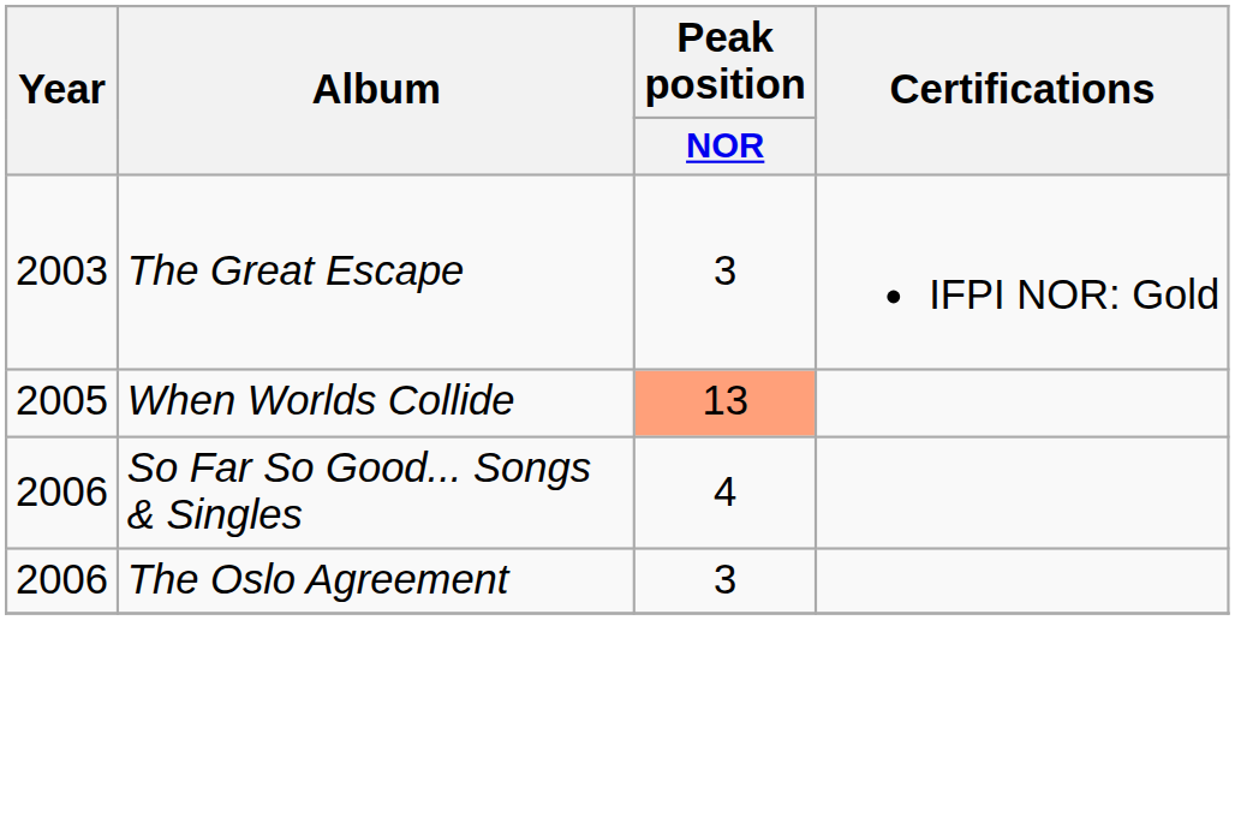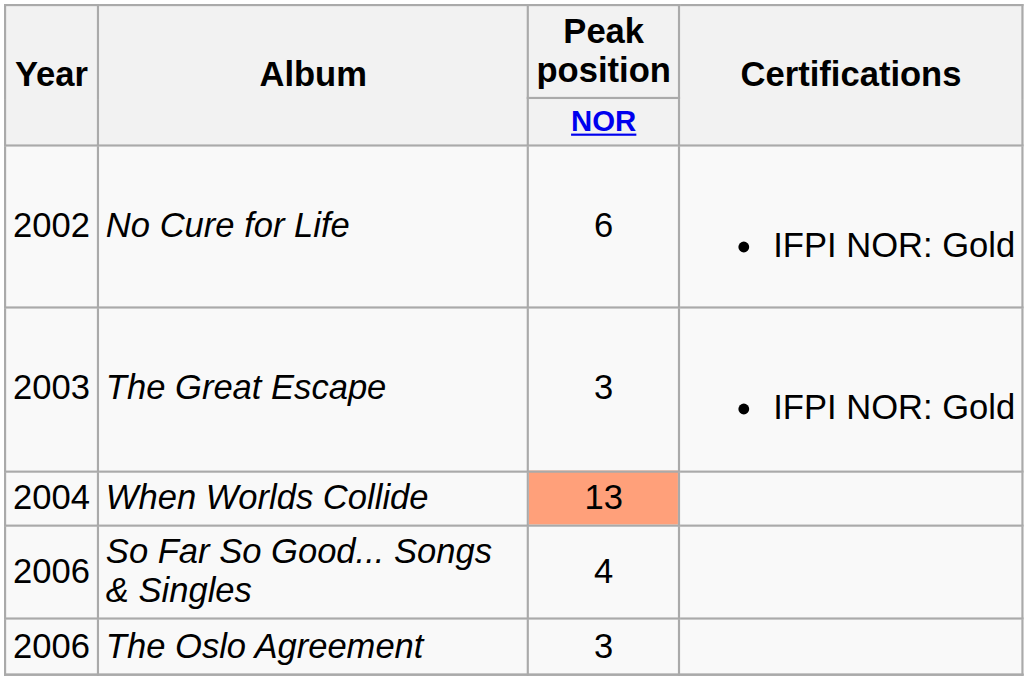+ row: 2002 | No Cure for Life | 6 | IFPI NOR: Gold
When Worlds Collide | Year: 2005 -> 2004
